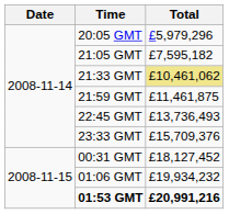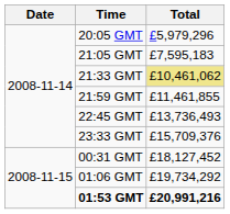21:05 GMT | Total: £7,595,182 -> £7,595,183
21:59 GMT | Total: £11,461,875 -> £11,461,855
01:06 GMT | Total: £19,934,232 -> £19,734,292
